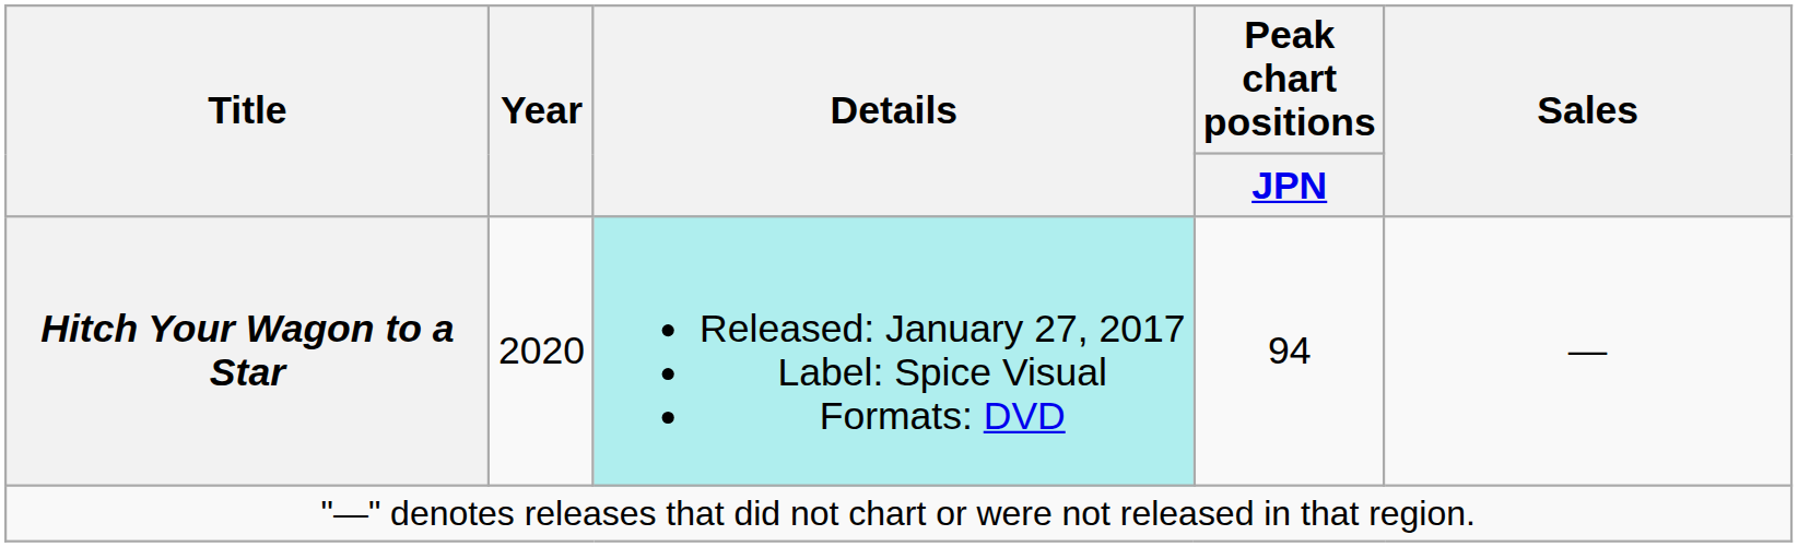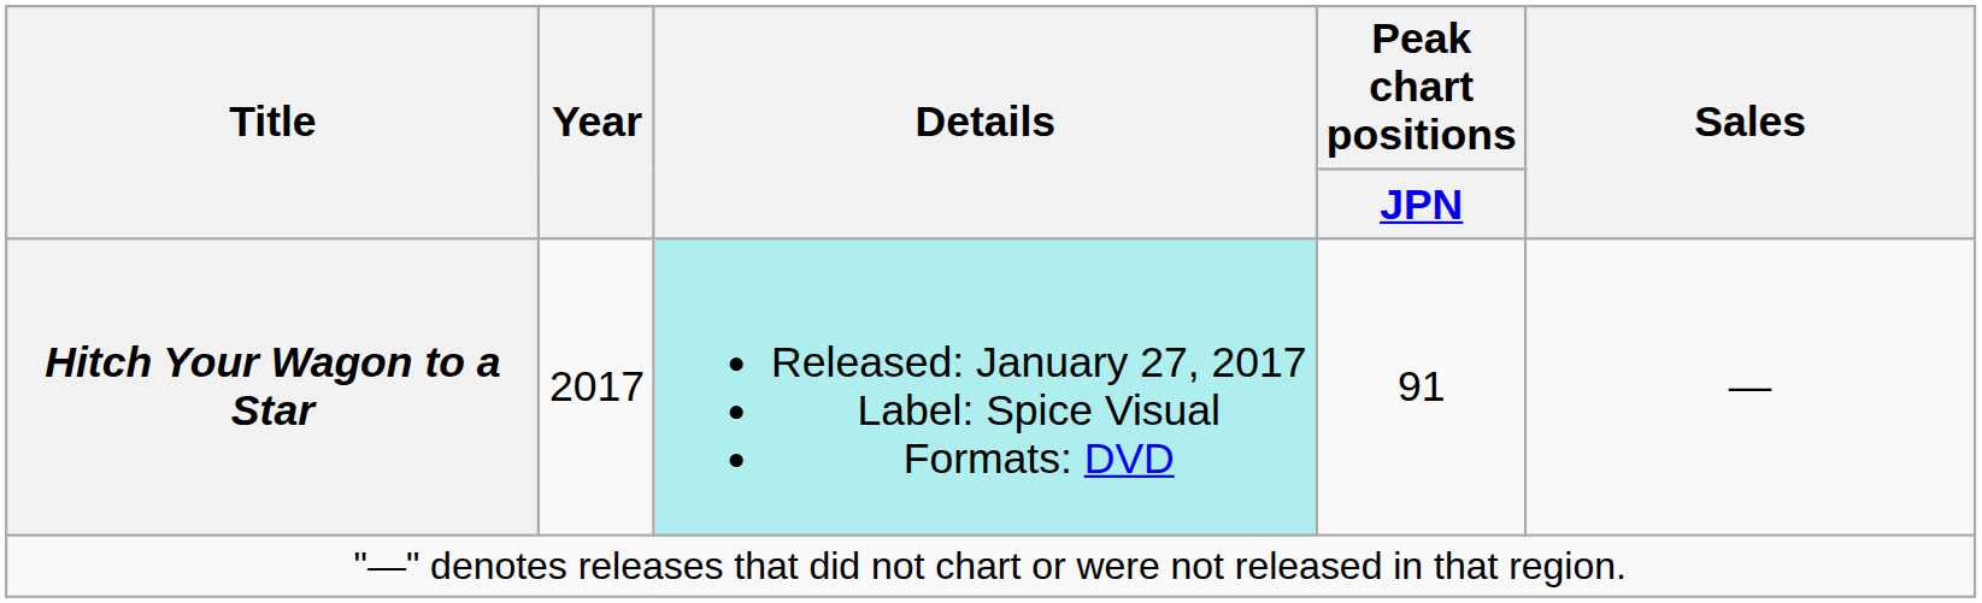Hitch Your Wagon to a Star | Year: 2020 -> 2017
Hitch Your Wagon to a Star | Peak chart positions / JPN: 94 -> 91
